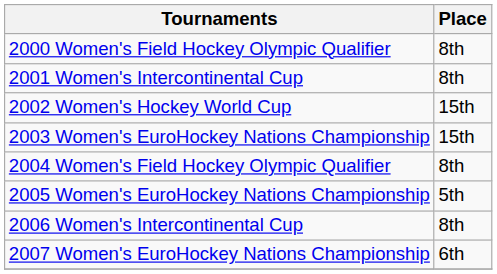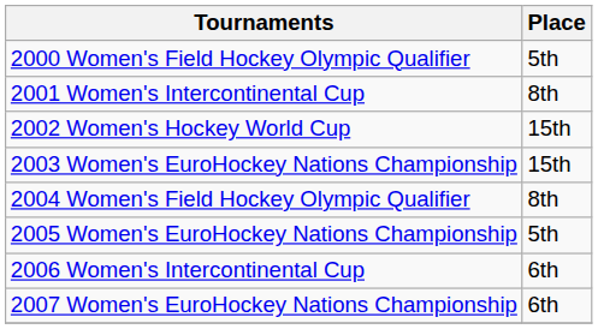2000 Women's Field Hockey Olympic Qualifier | Place: 8th -> 5th
2006 Women's Intercontinental Cup | Place: 8th -> 6th
